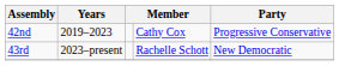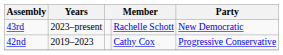rows swapped: 42nd <-> 43rd
